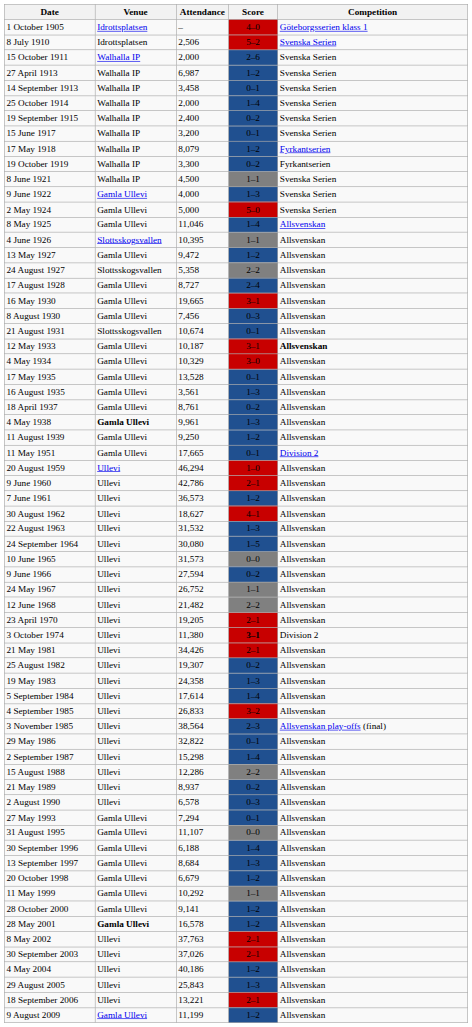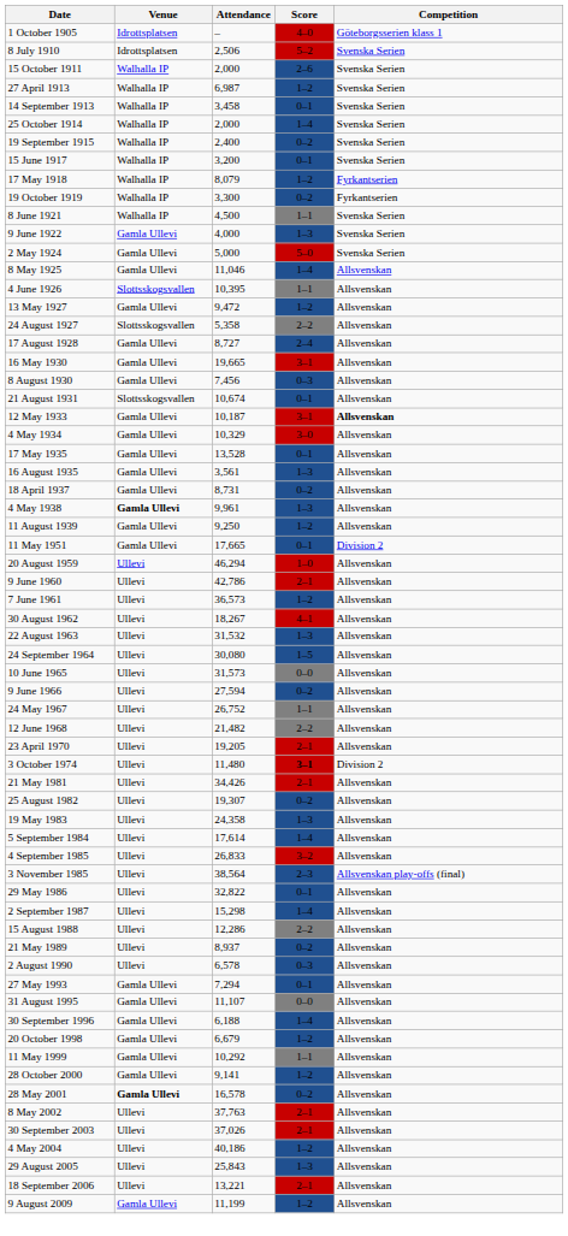18 April 1937 | Attendance: 8,761 -> 8,731
30 August 1962 | Attendance: 18,627 -> 18,267
3 October 1974 | Attendance: 11,380 -> 11,480
- row: 13 September 1997 | Gamla Ullevi | 8,684 | 1–3 | Allsvenskan
28 May 2001 | Score: 1–2 -> 0–2
